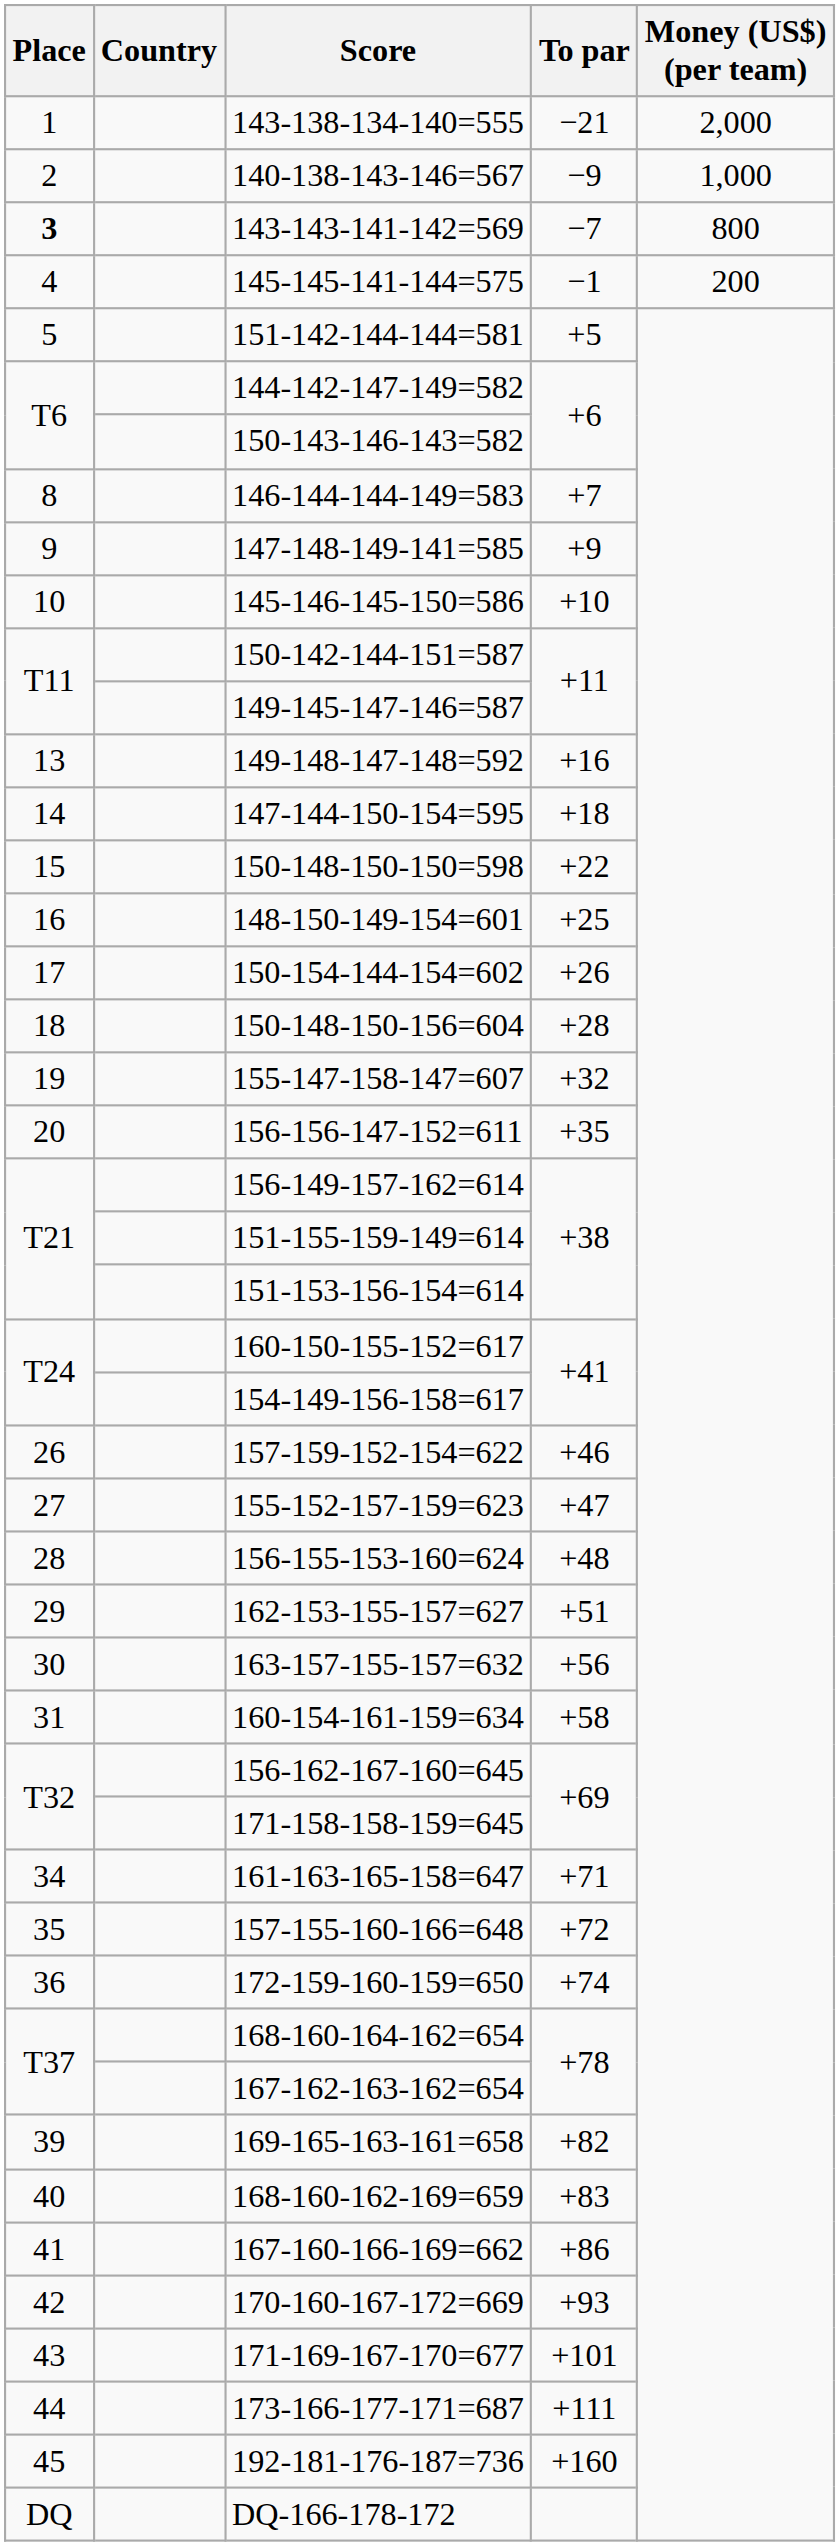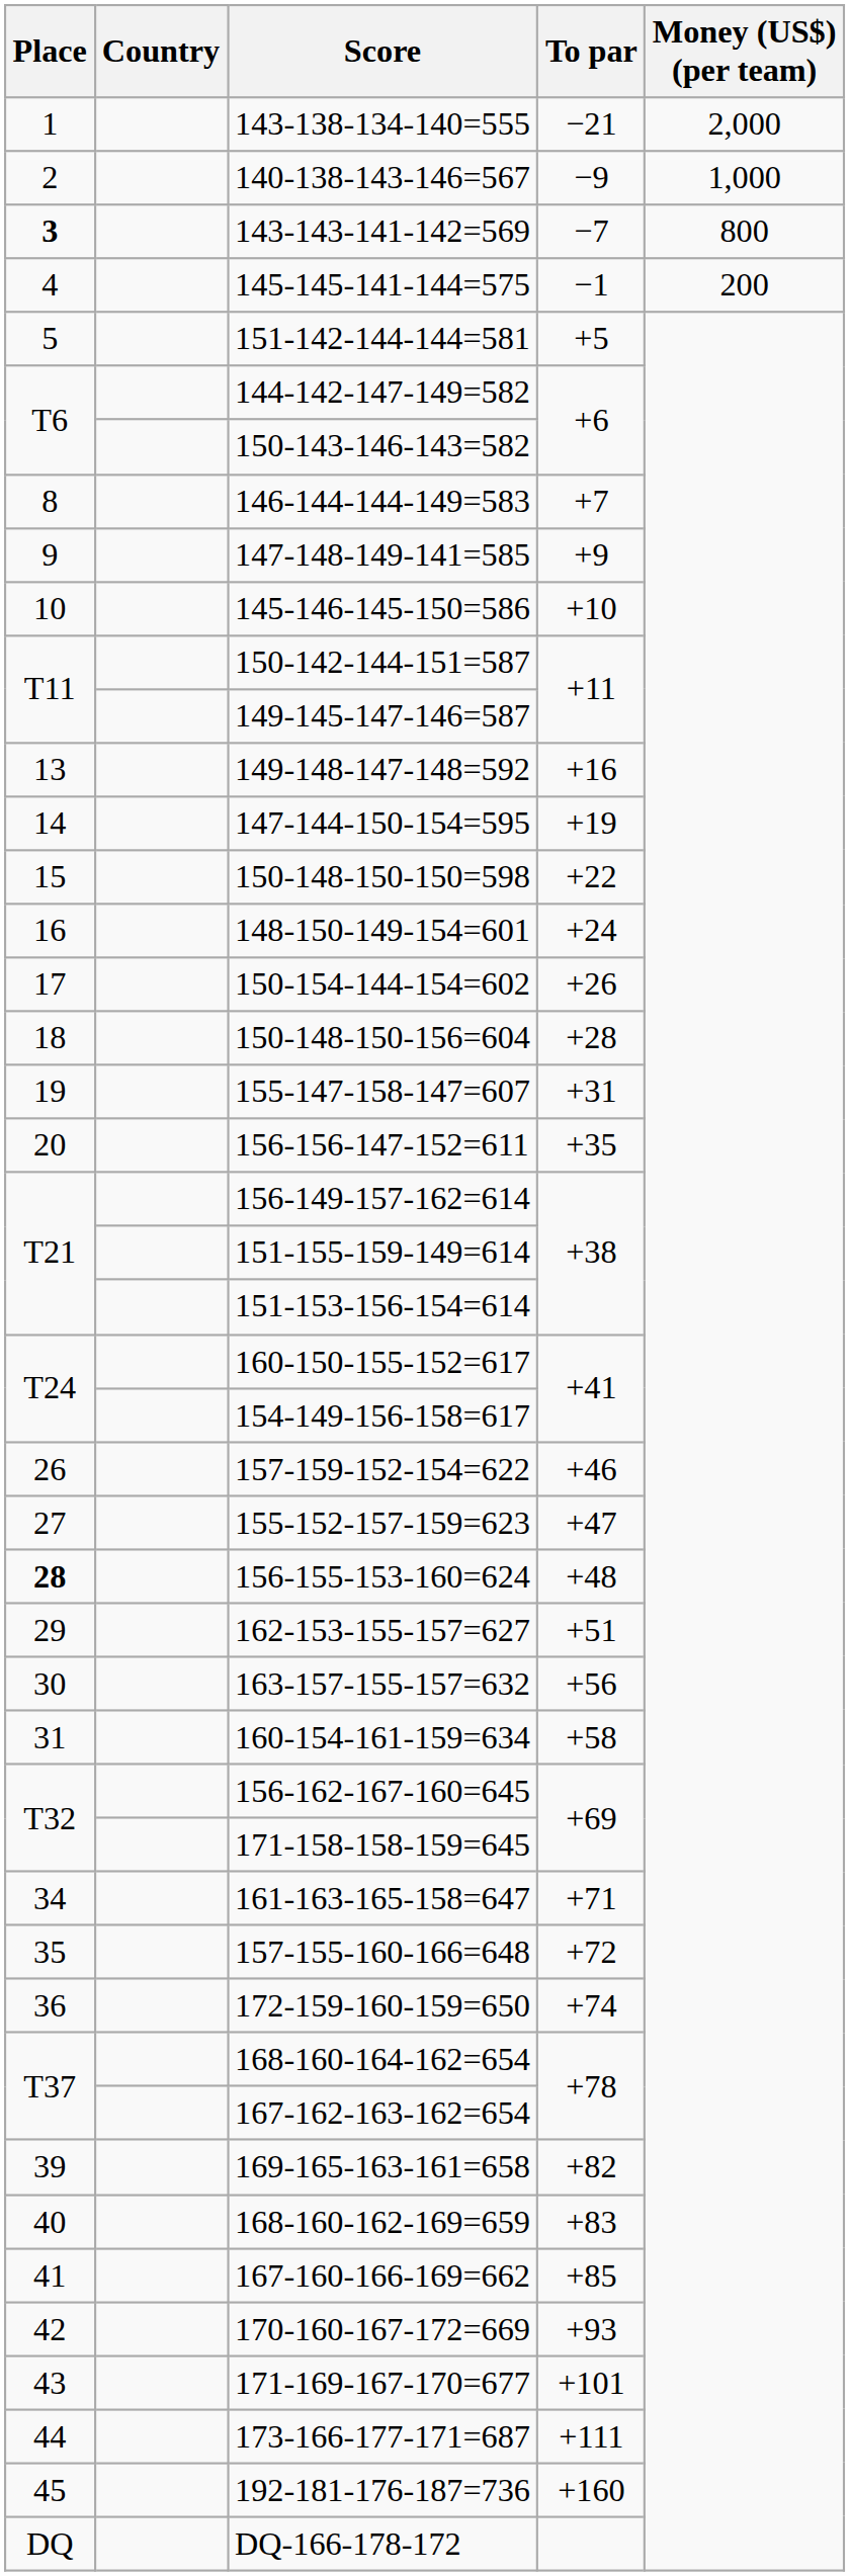147-144-150-154=595 | To par: +18 -> +19
148-150-149-154=601 | To par: +25 -> +24
155-147-158-147=607 | To par: +32 -> +31
156-155-153-160=624 | Place: normal -> bold
167-160-166-169=662 | To par: +86 -> +85
